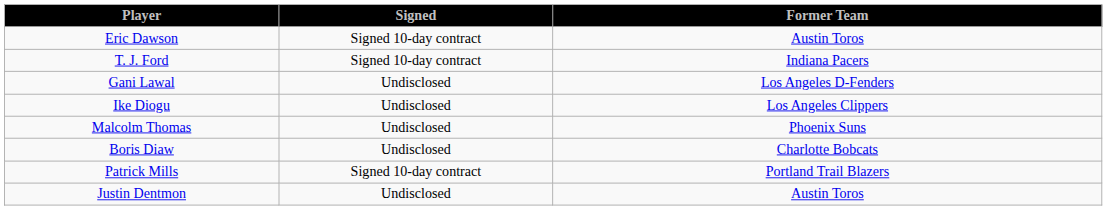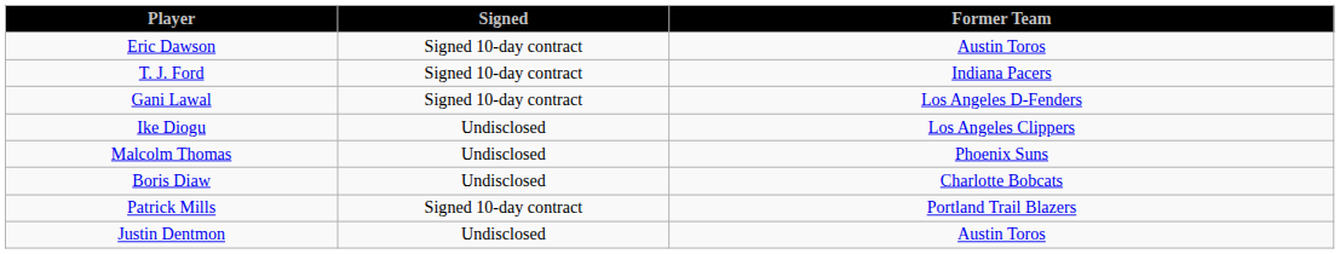Gani Lawal | Signed: Undisclosed -> Signed 10-day contract
